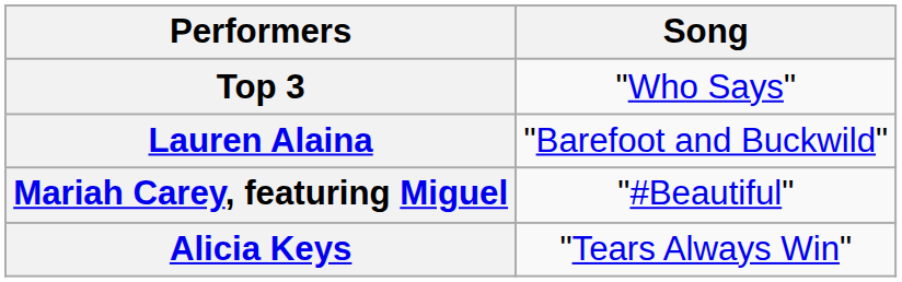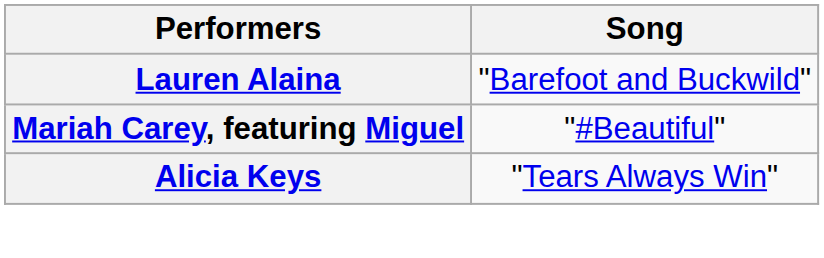- row: Top 3 | "Who Says"
